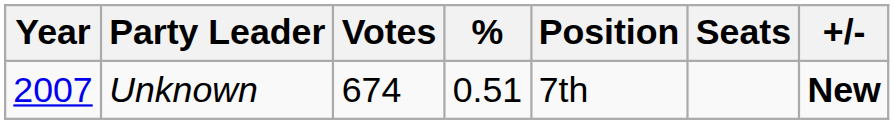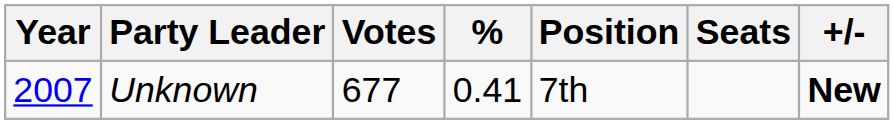Unknown | Votes: 674 -> 677
Unknown | %: 0.51 -> 0.41
